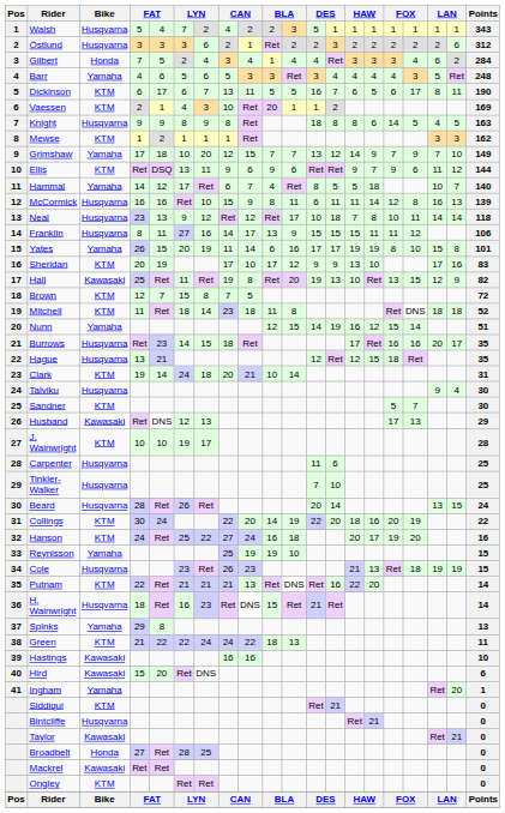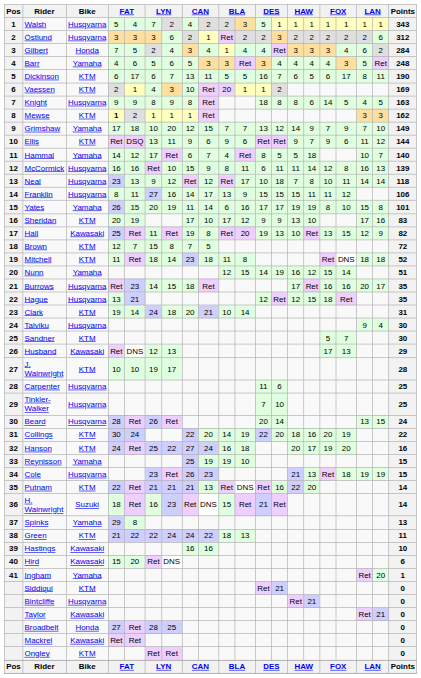Mewse | column 4: normal -> bold
H. Wainwright | Bike: Husqvarna -> Suzuki
